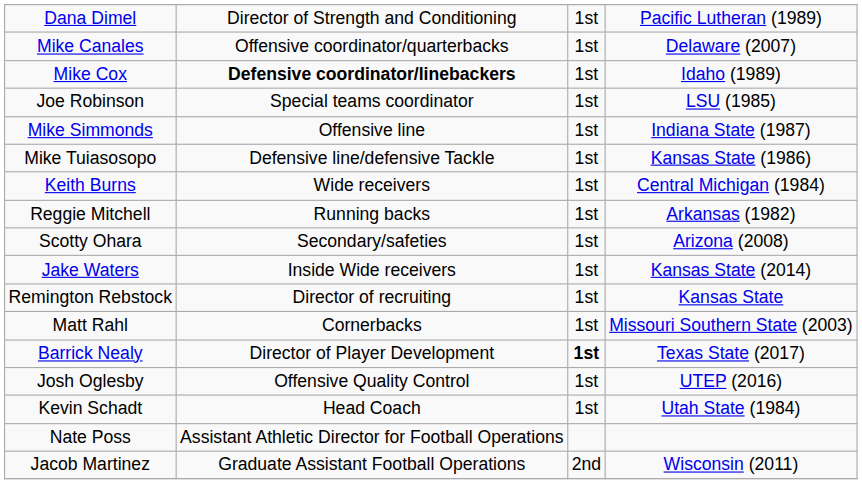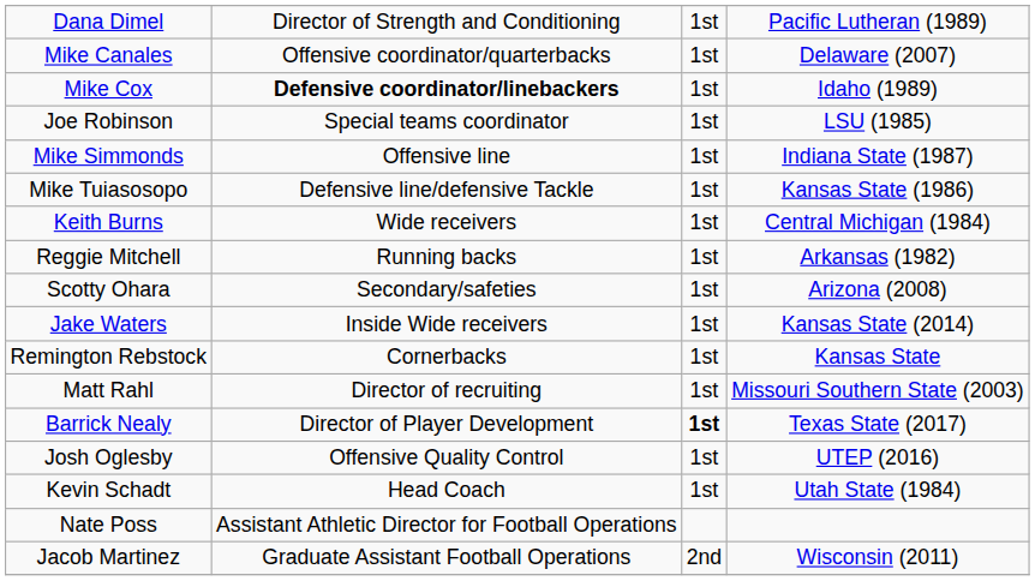Remington Rebstock | column 2: Director of recruiting -> Cornerbacks
Matt Rahl | column 2: Cornerbacks -> Director of recruiting
